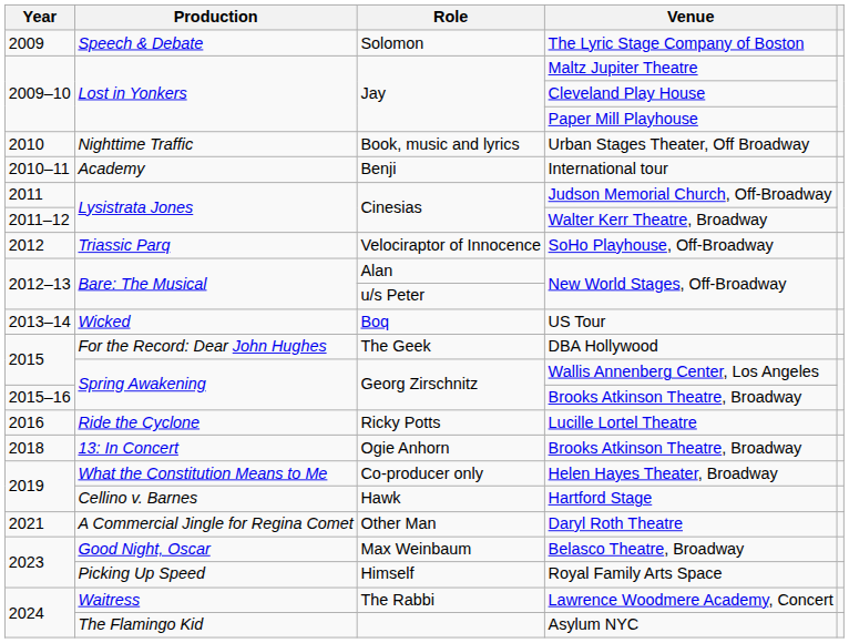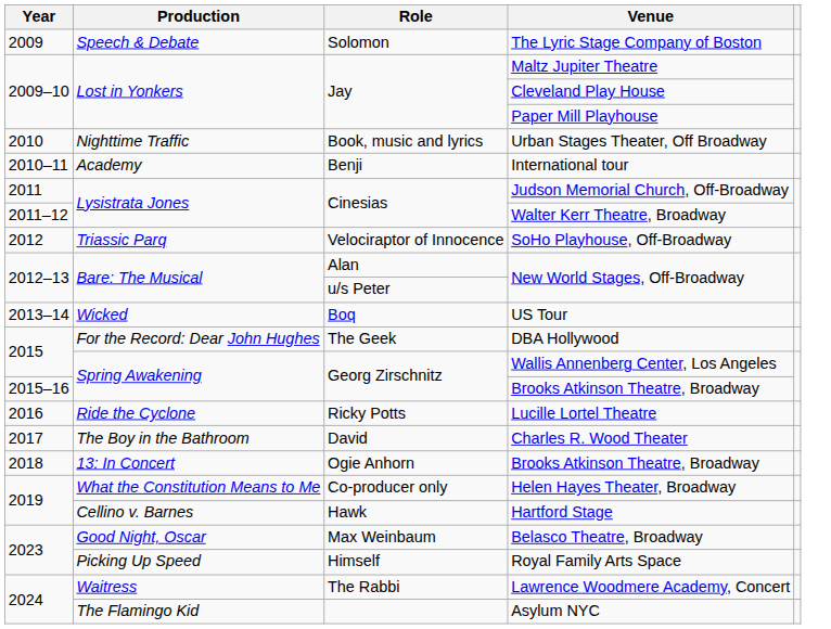+ row: 2017 | The Boy in the Bathroom | David | Charles R. Wood Theater
- row: 2021 | A Commercial Jingle for Regina Comet | Other Man | Daryl Roth Theatre
